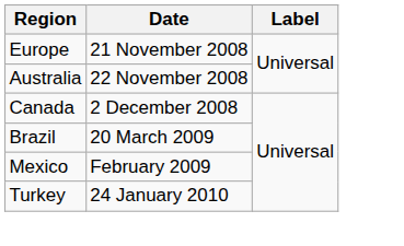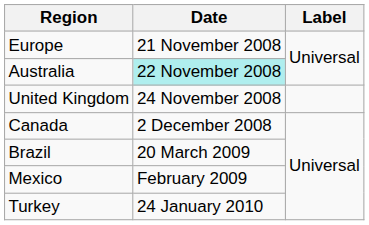Australia | Date: no background -> paleturquoise background
+ row: United Kingdom | 24 November 2008
